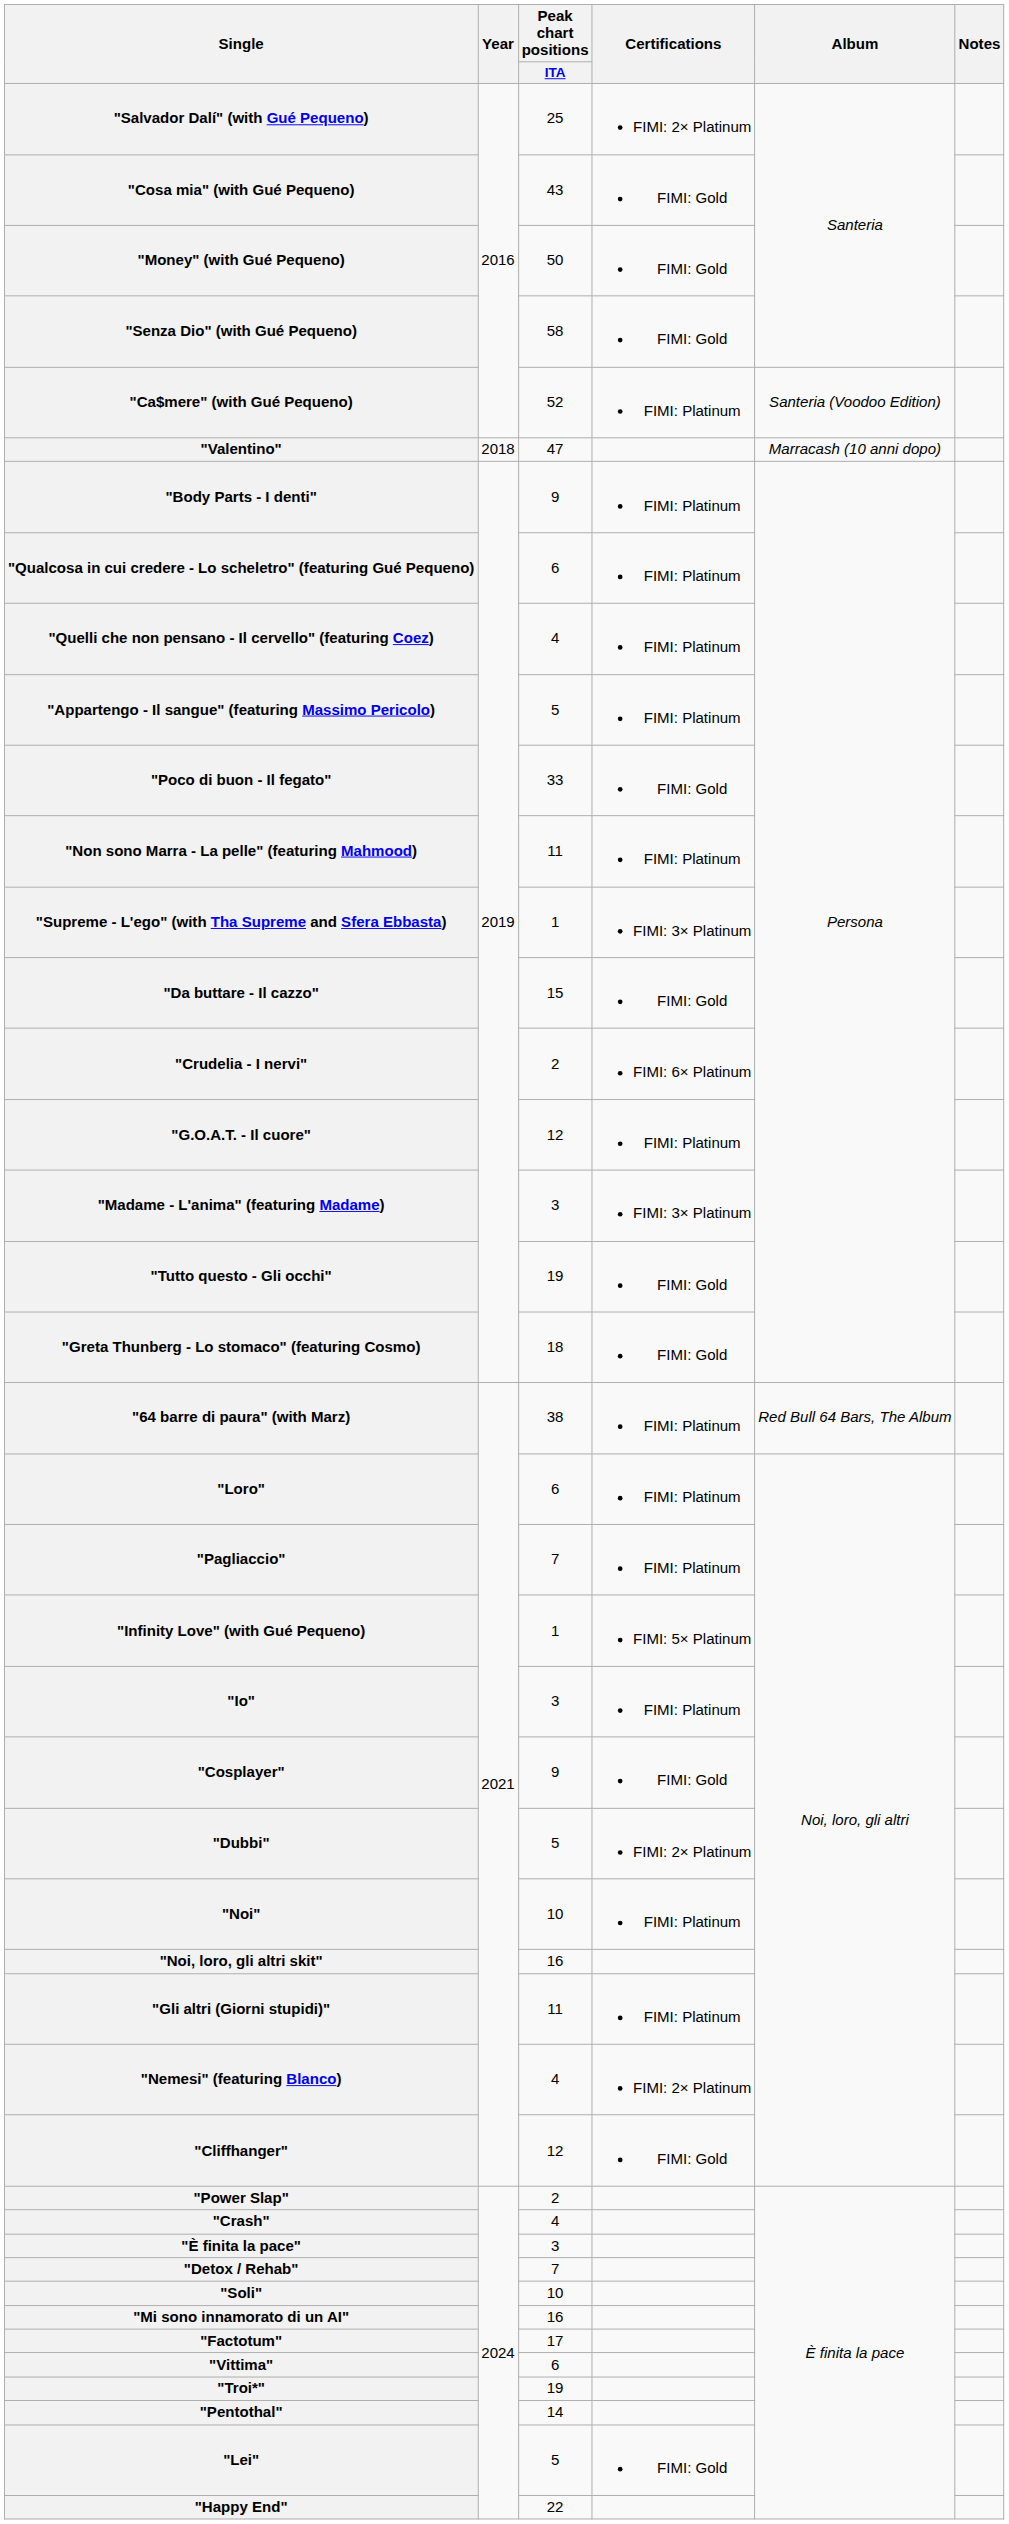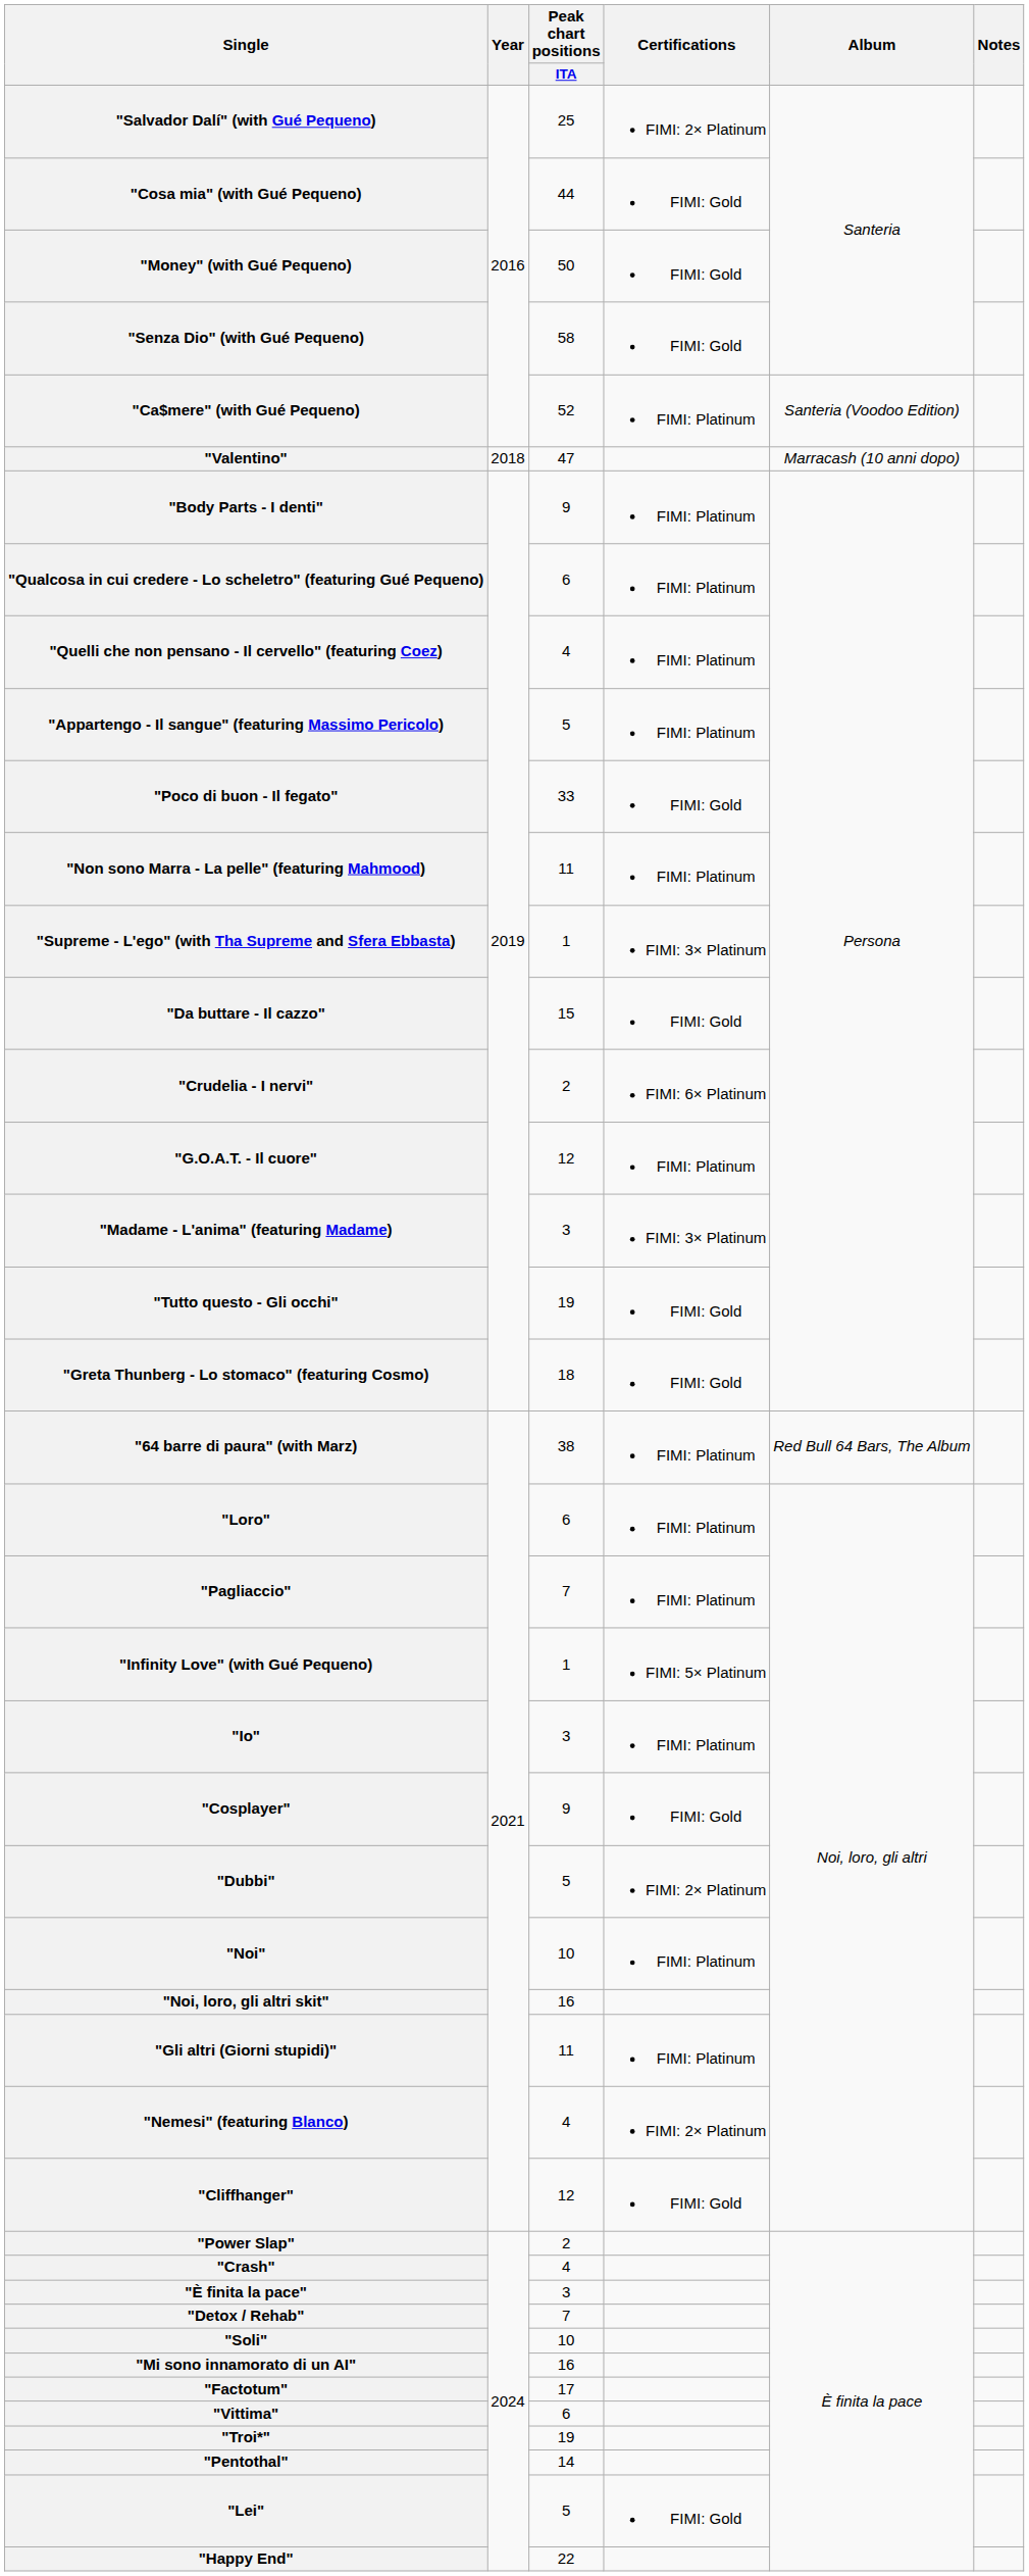"Cosa mia" (with Gué Pequeno) | Peak chart positions / ITA: 43 -> 44
